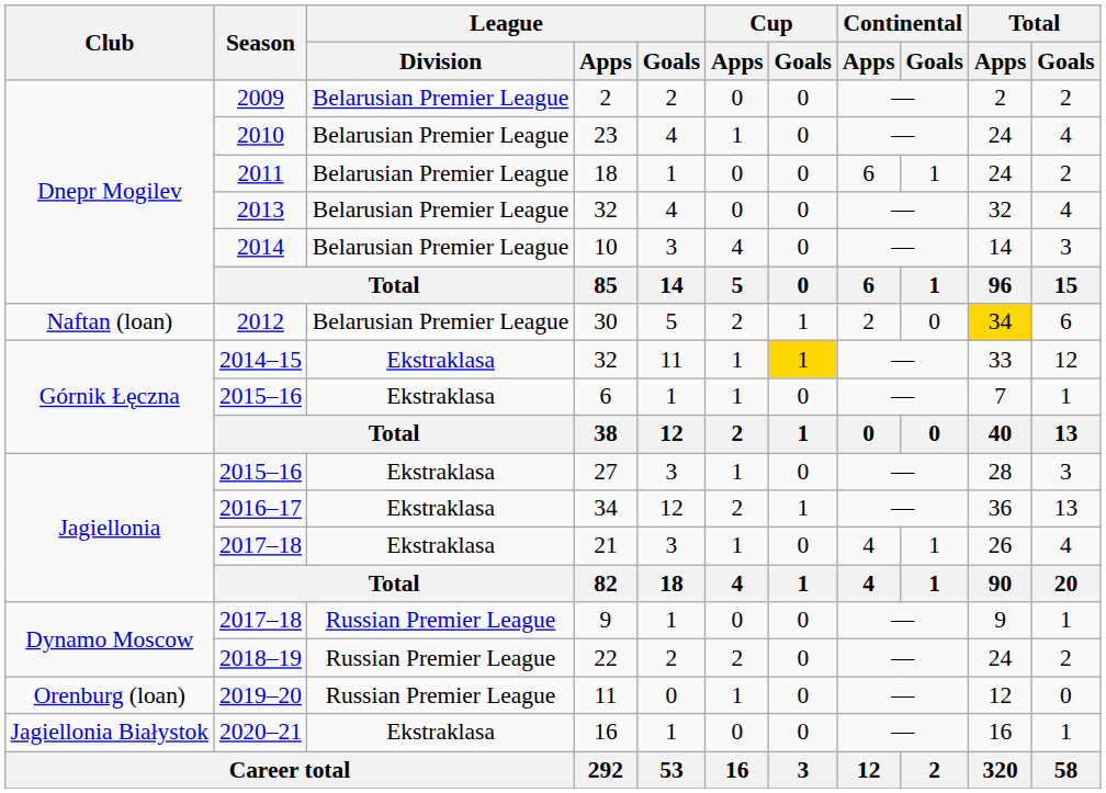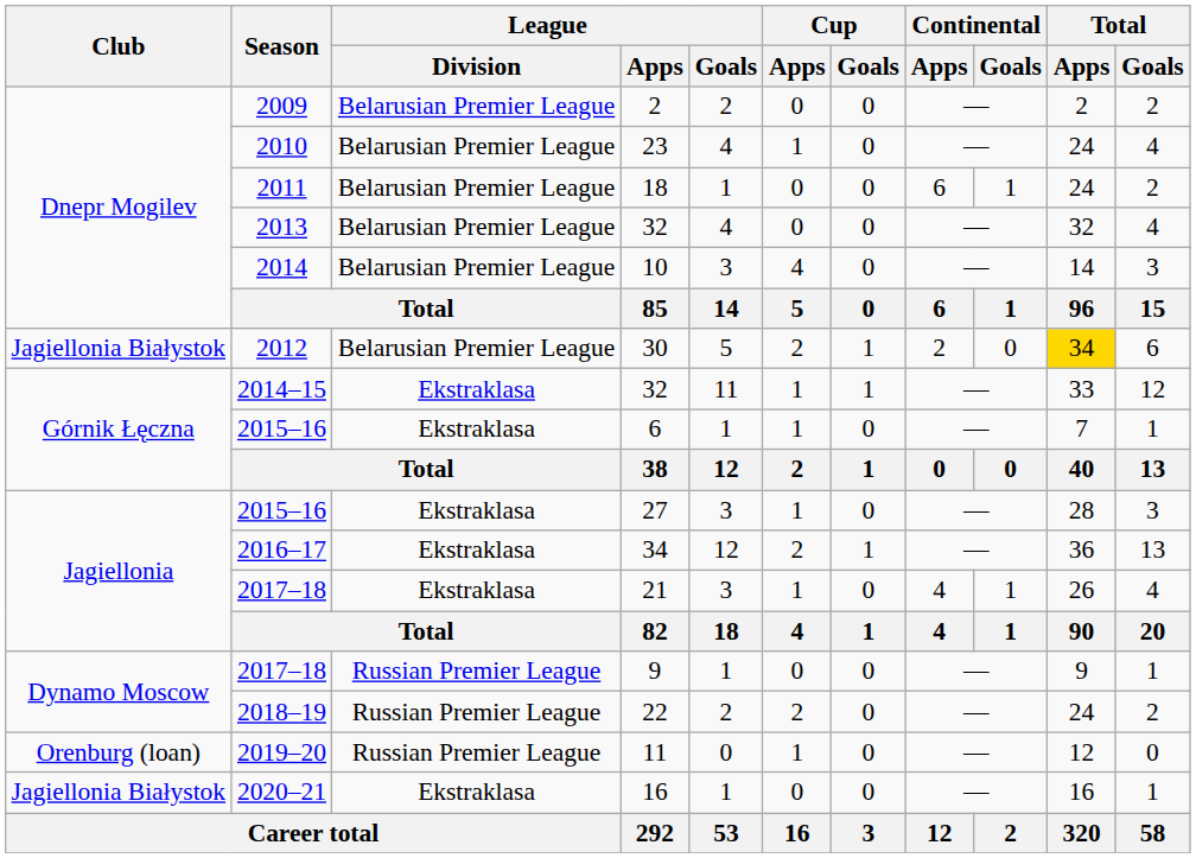30 | Club: Naftan (loan) -> Jagiellonia Białystok
2014–15 / 32 | Cup / Goals: gold background -> no background
